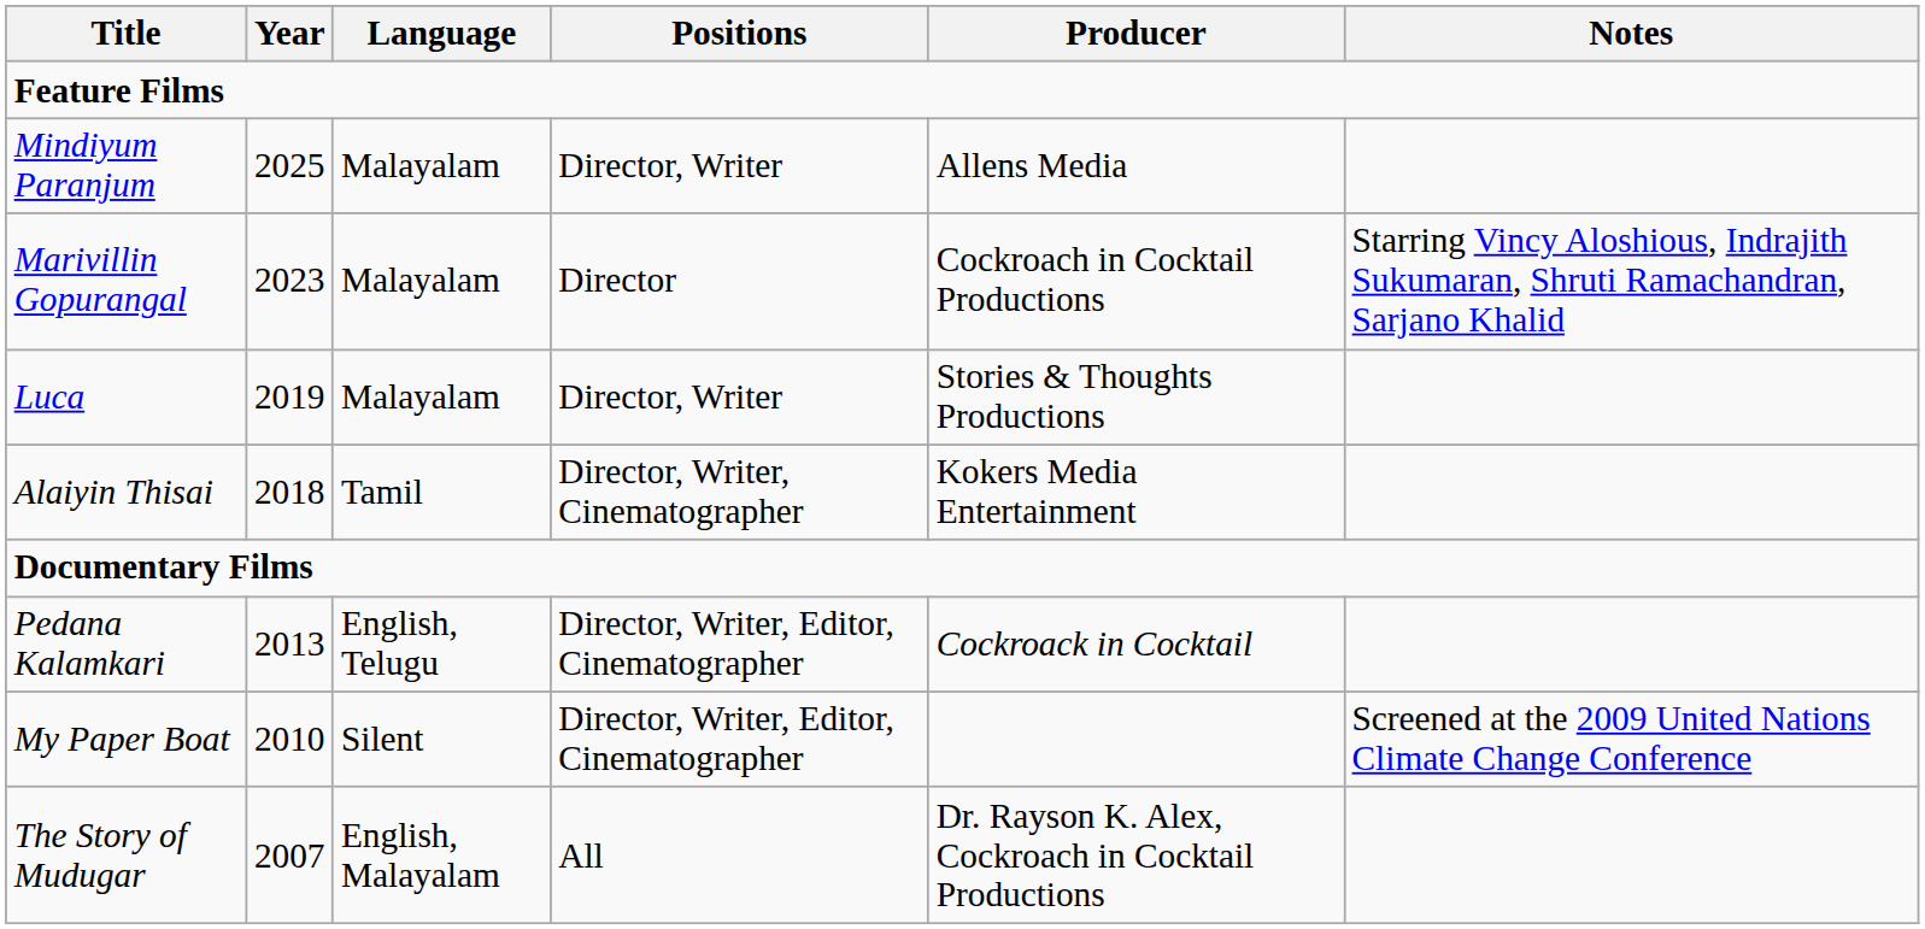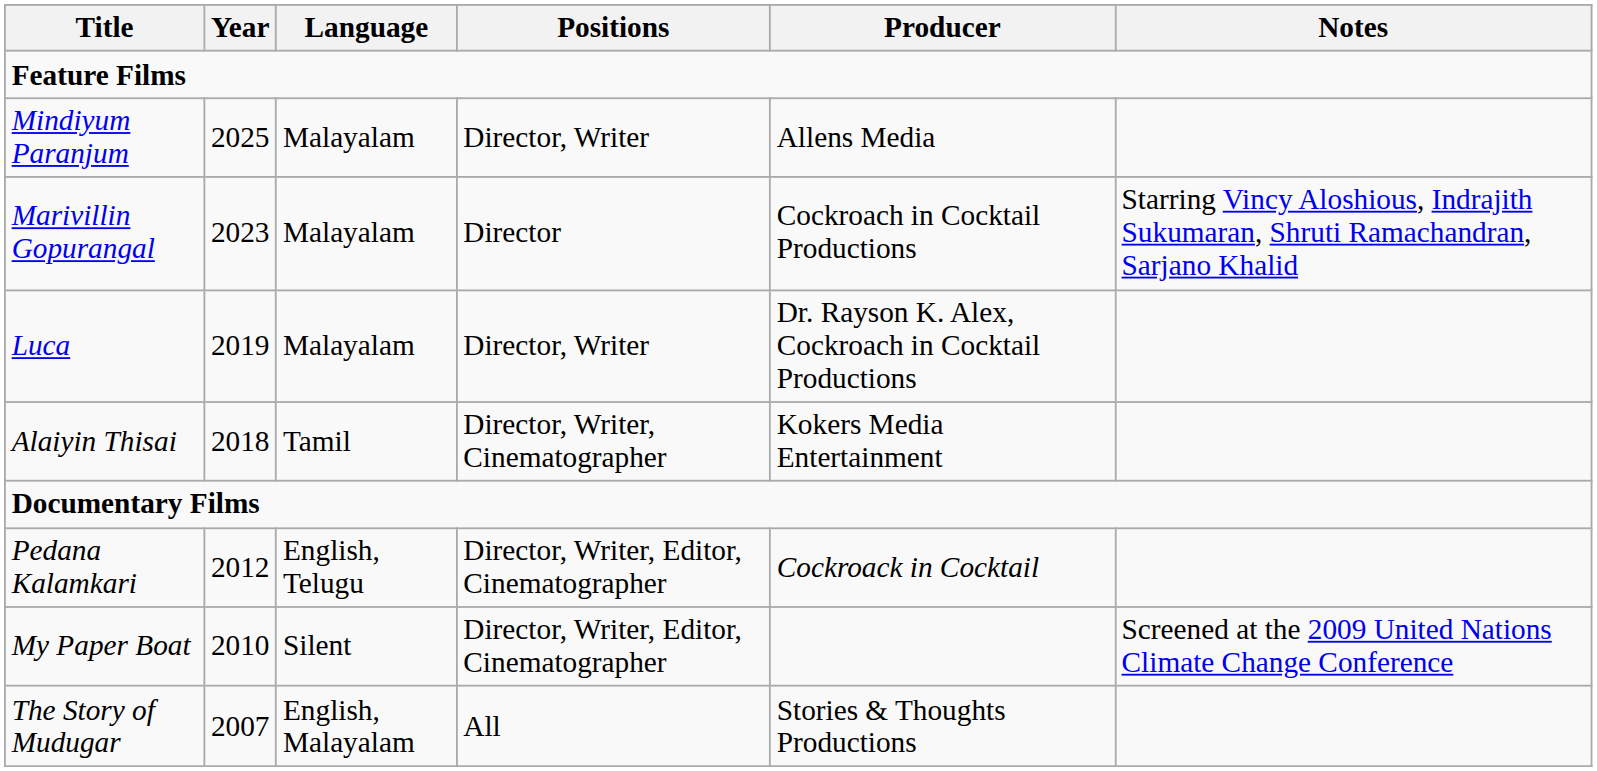Luca | Producer: Stories & Thoughts Productions -> Dr. Rayson K. Alex, Cockroach in Cocktail Productions
Pedana Kalamkari | Year: 2013 -> 2012
The Story of Mudugar | Producer: Dr. Rayson K. Alex, Cockroach in Cocktail Productions -> Stories & Thoughts Productions
